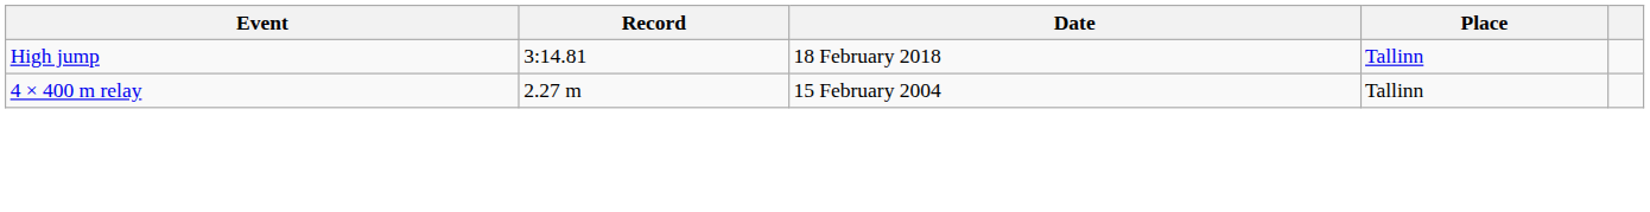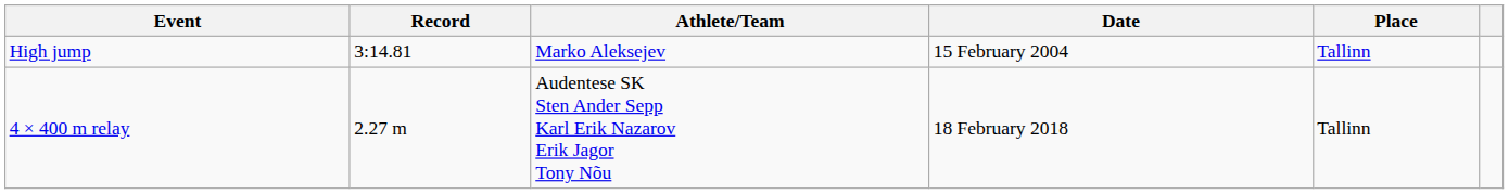+ column: Athlete/Team | Marko Aleksejev | Audentese SK Sten Ander Sepp Karl Erik Nazarov Erik Jagor Tony Nõu
High jump | Date: 18 February 2018 -> 15 February 2004
4 × 400 m relay | Date: 15 February 2004 -> 18 February 2018
